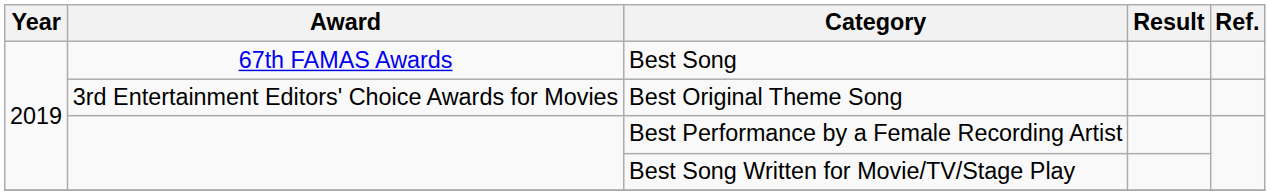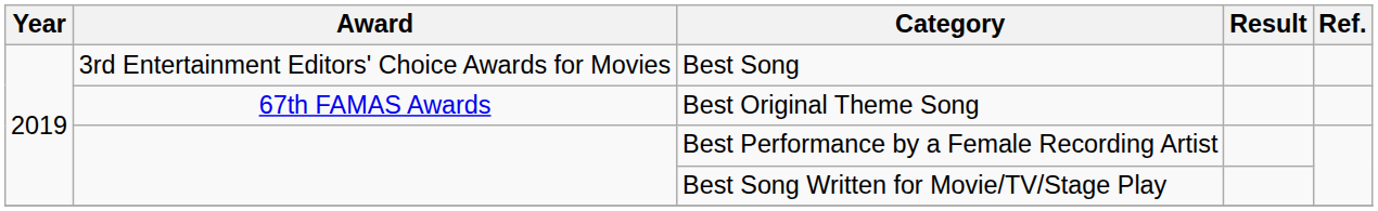Best Song | Award: 67th FAMAS Awards -> 3rd Entertainment Editors' Choice Awards for Movies
Best Original Theme Song | Award: 3rd Entertainment Editors' Choice Awards for Movies -> 67th FAMAS Awards
